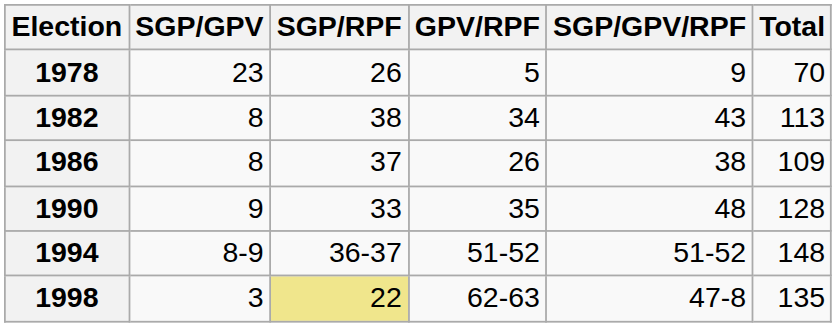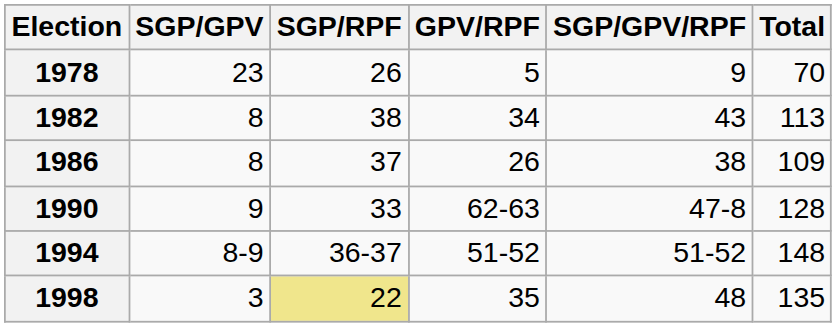1990 | GPV/RPF: 35 -> 62-63
1990 | SGP/GPV/RPF: 48 -> 47-8
1998 | GPV/RPF: 62-63 -> 35
1998 | SGP/GPV/RPF: 47-8 -> 48
